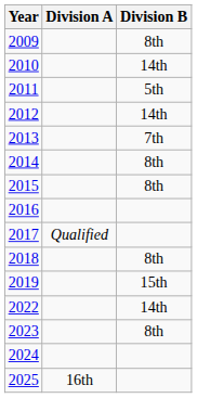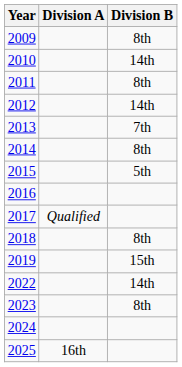2011 | Division B: 5th -> 8th
2015 | Division B: 8th -> 5th
